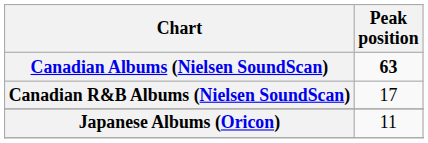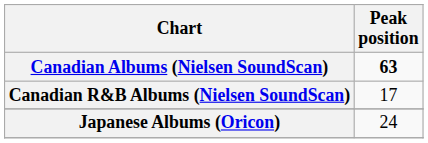Japanese Albums (Oricon) | Peak position: 11 -> 24
